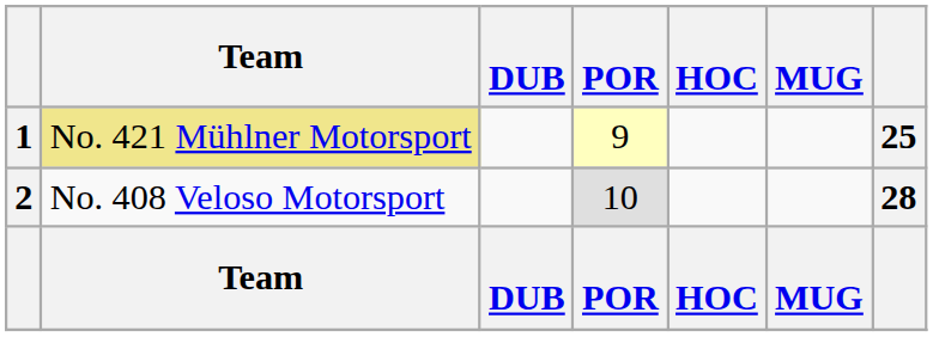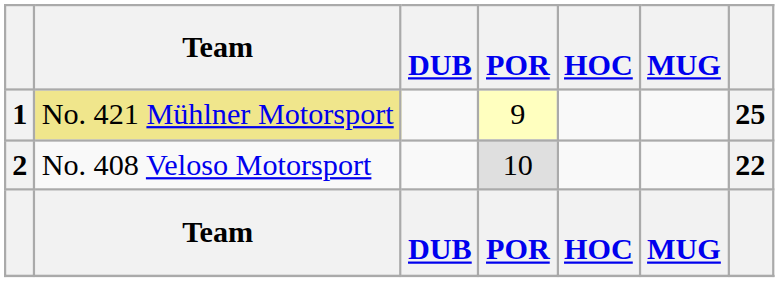2 | column 7: 28 -> 22
